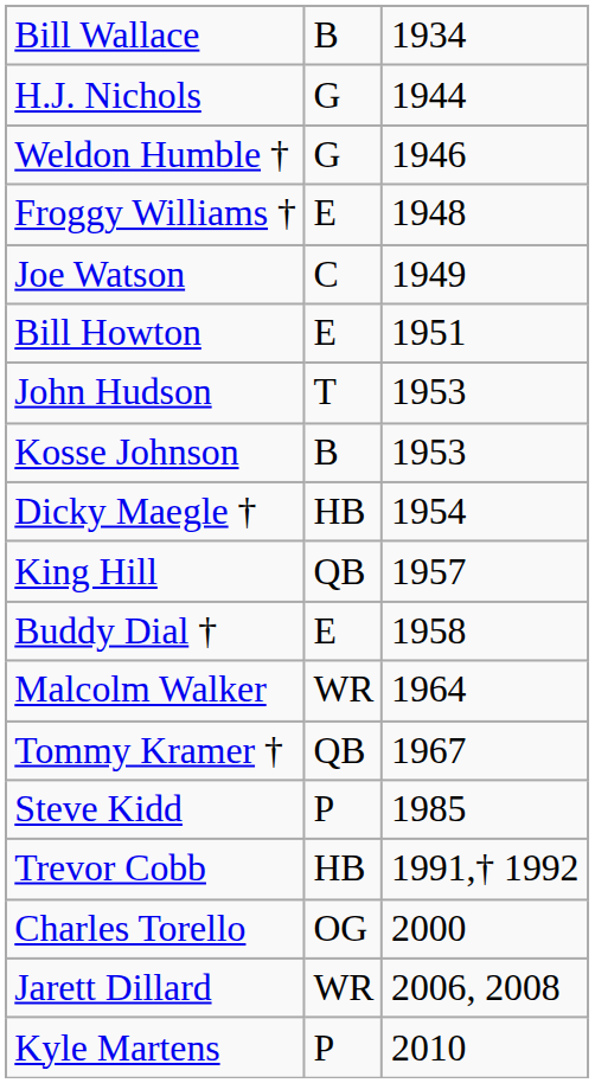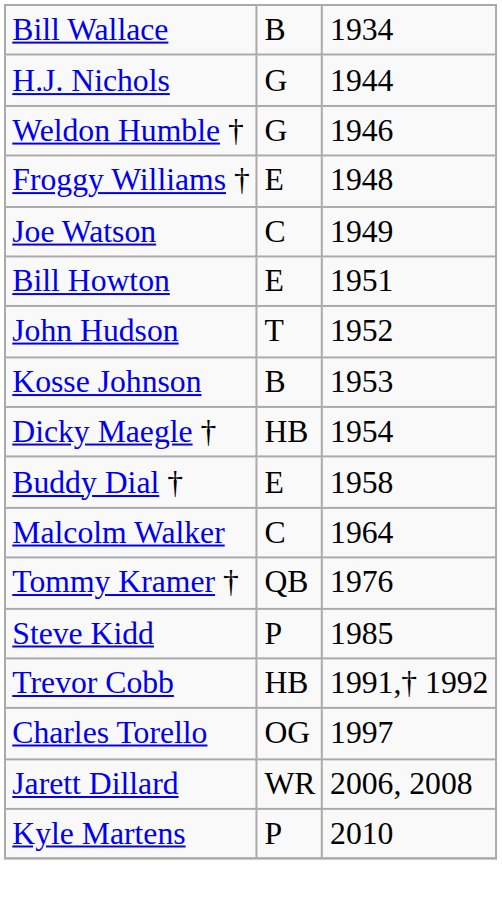John Hudson | column 3: 1953 -> 1952
- row: King Hill | QB | 1957
Malcolm Walker | column 2: WR -> C
Tommy Kramer † | column 3: 1967 -> 1976
Charles Torello | column 3: 2000 -> 1997
